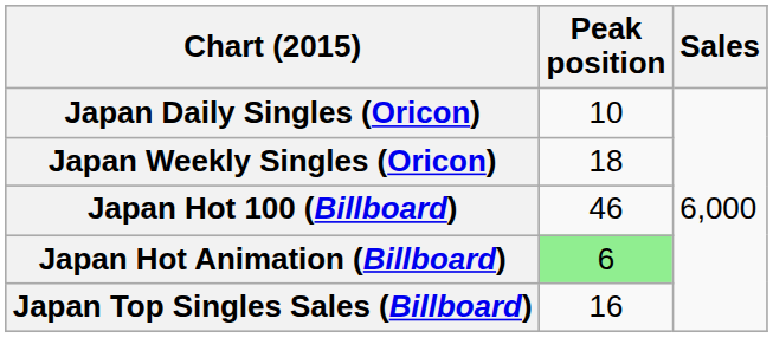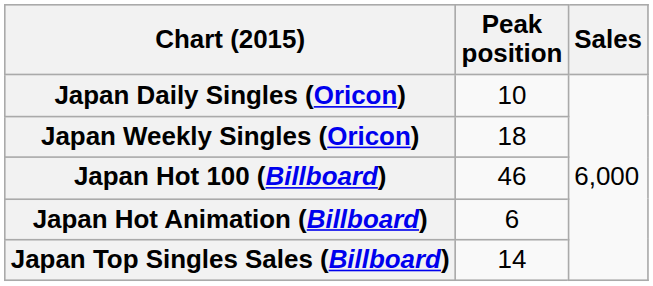Japan Hot Animation (Billboard) | Peak position: lightgreen background -> no background
Japan Top Singles Sales (Billboard) | Peak position: 16 -> 14
